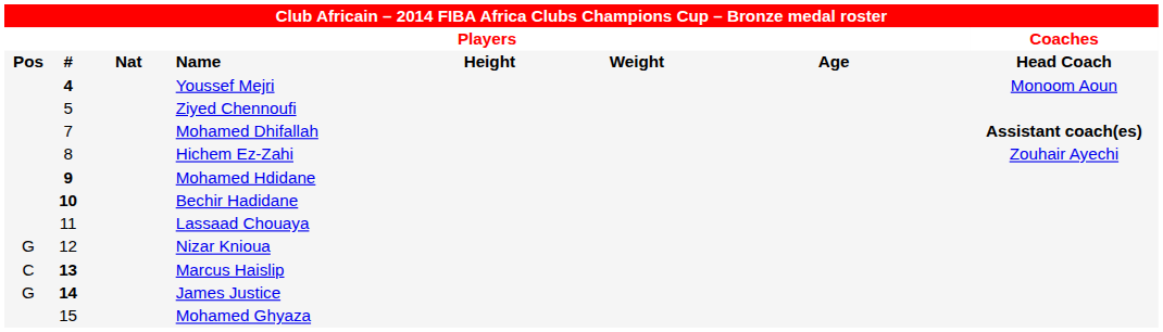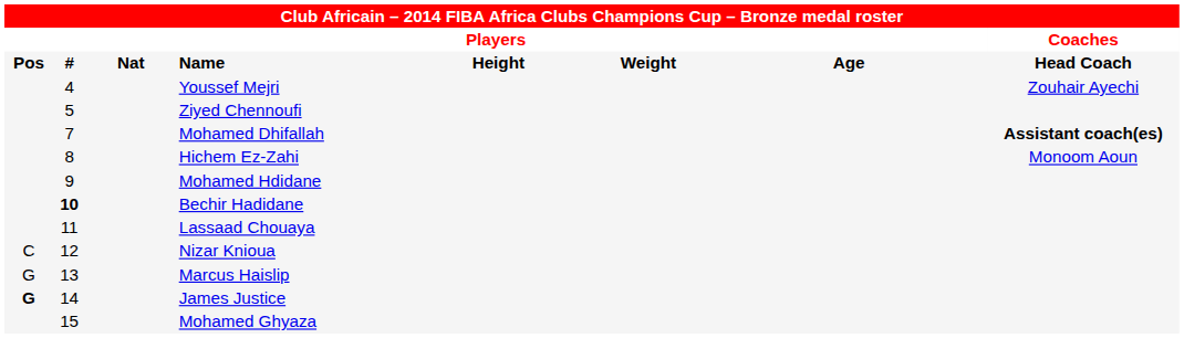Youssef Mejri | column 2: bold -> normal
Youssef Mejri | column 8: Monoom Aoun -> Zouhair Ayechi
Hichem Ez-Zahi | column 8: Zouhair Ayechi -> Monoom Aoun
Mohamed Hdidane | column 2: bold -> normal
Nizar Knioua | column 1: G -> C
Marcus Haislip | column 1: C -> G
Marcus Haislip | column 2: bold -> normal
James Justice | column 1: normal -> bold
James Justice | column 2: bold -> normal
